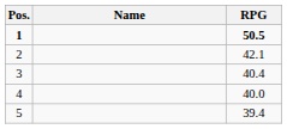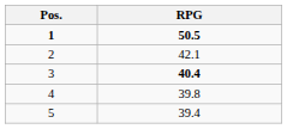- column: Name
3 | RPG: normal -> bold
4 | RPG: 40.0 -> 39.8
